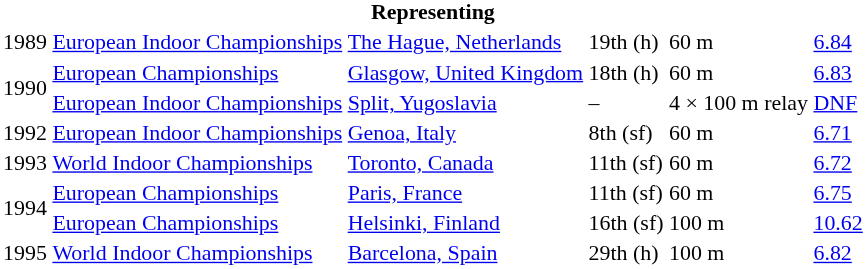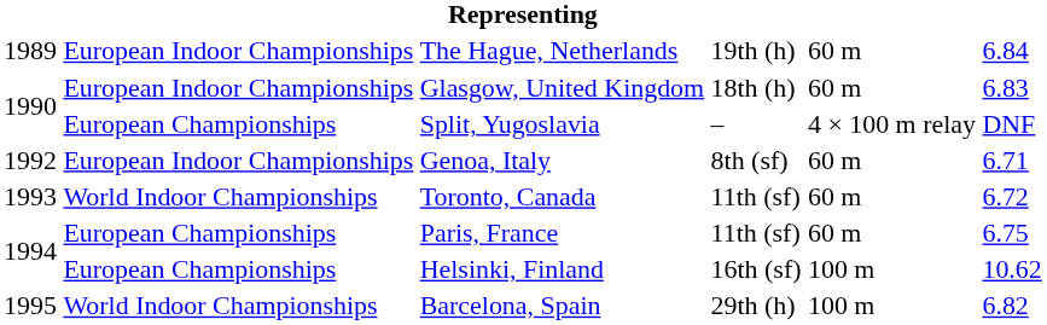Glasgow, United Kingdom | column 2: European Championships -> European Indoor Championships
Split, Yugoslavia | column 2: European Indoor Championships -> European Championships
